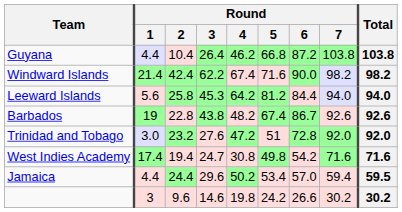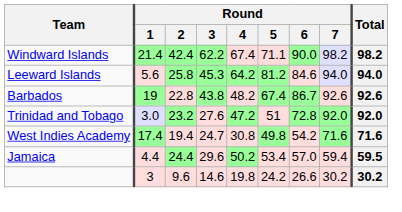- row: Guyana | 4.4 | 10.4 | 26.4 | 46.2 | 66.8 | 87.2 | 103.8 | 103.8
Windward Islands | Round / 5: 71.6 -> 71.1
Leeward Islands | Round / 6: 84.4 -> 84.6
